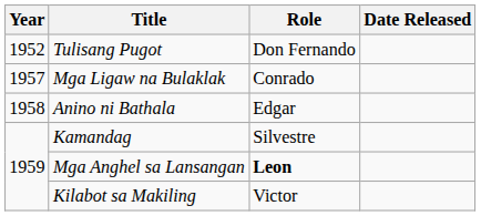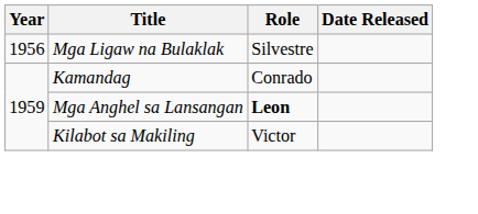- row: 1952 | Tulisang Pugot | Don Fernando
Mga Ligaw na Bulaklak | Year: 1957 -> 1956
Mga Ligaw na Bulaklak | Role: Conrado -> Silvestre
- row: 1958 | Anino ni Bathala | Edgar
Kamandag | Role: Silvestre -> Conrado
